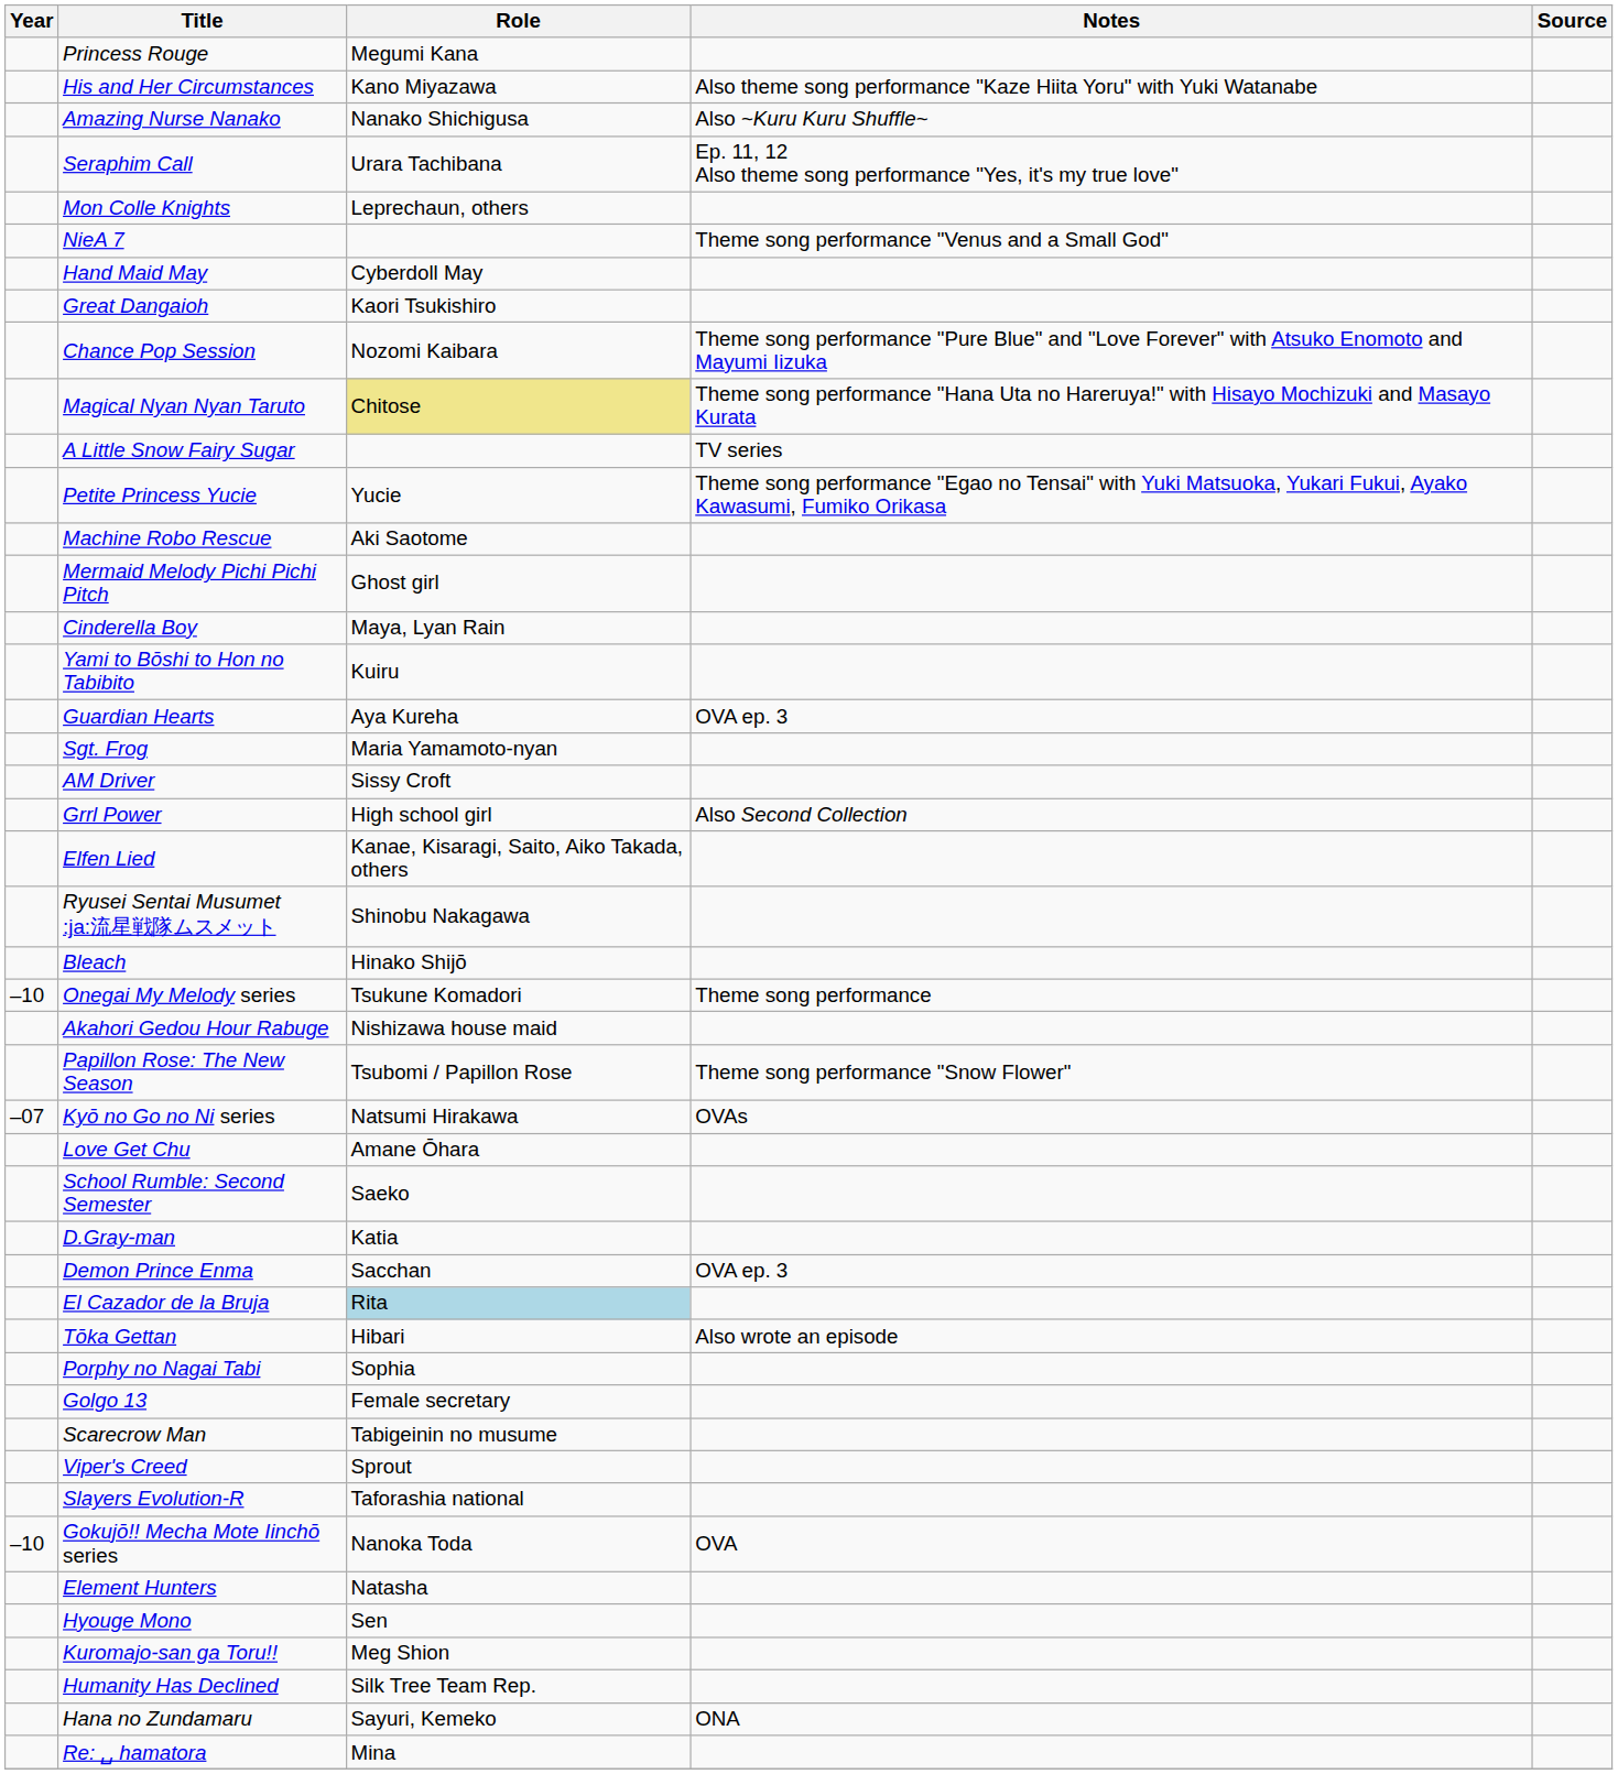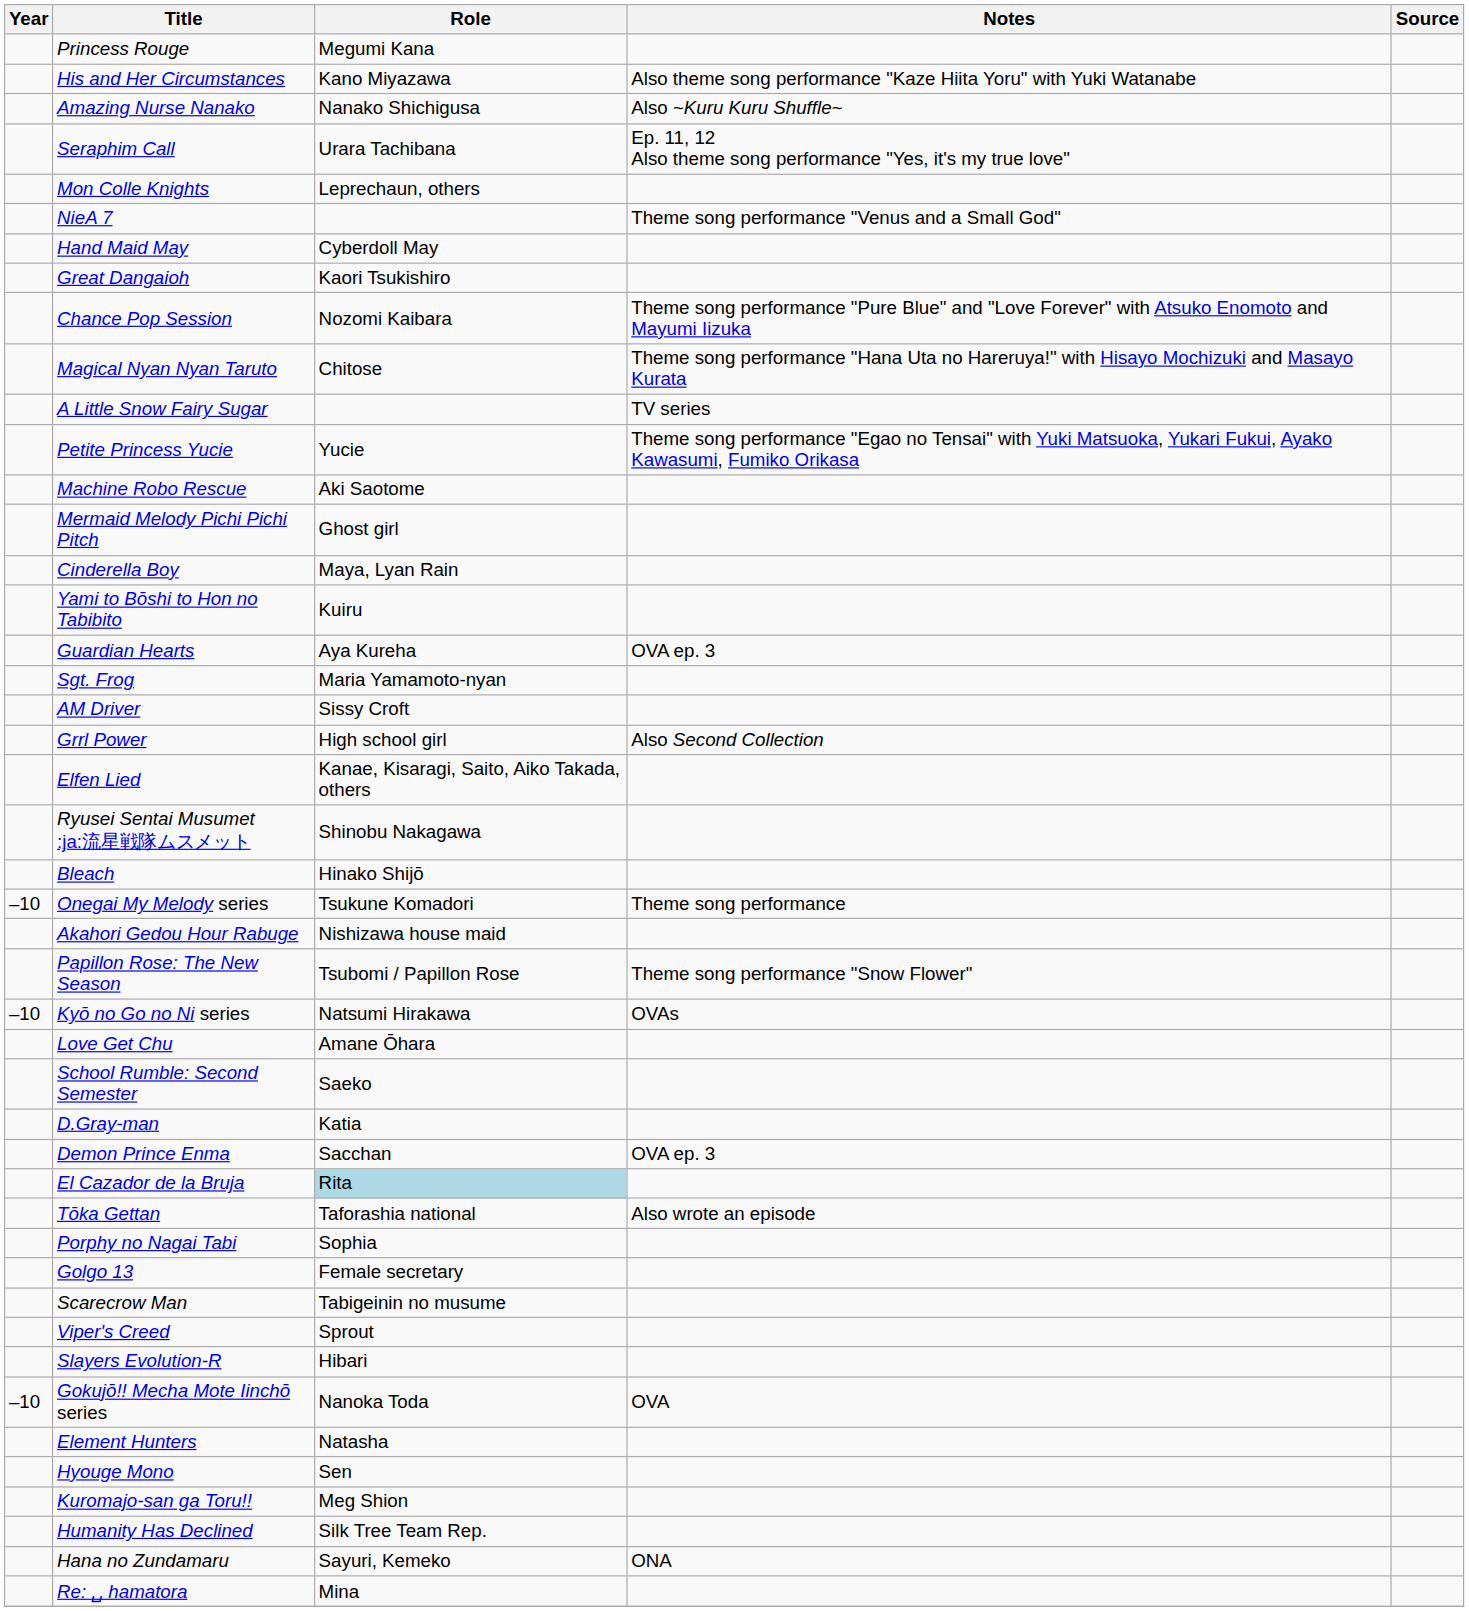Magical Nyan Nyan Taruto | Role: khaki background -> no background
Kyō no Go no Ni series | Year: –07 -> –10
Tōka Gettan | Role: Hibari -> Taforashia national
Slayers Evolution-R | Role: Taforashia national -> Hibari
